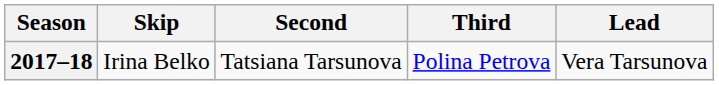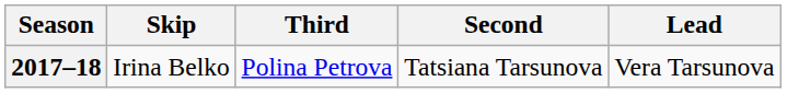columns swapped: Third <-> Second
